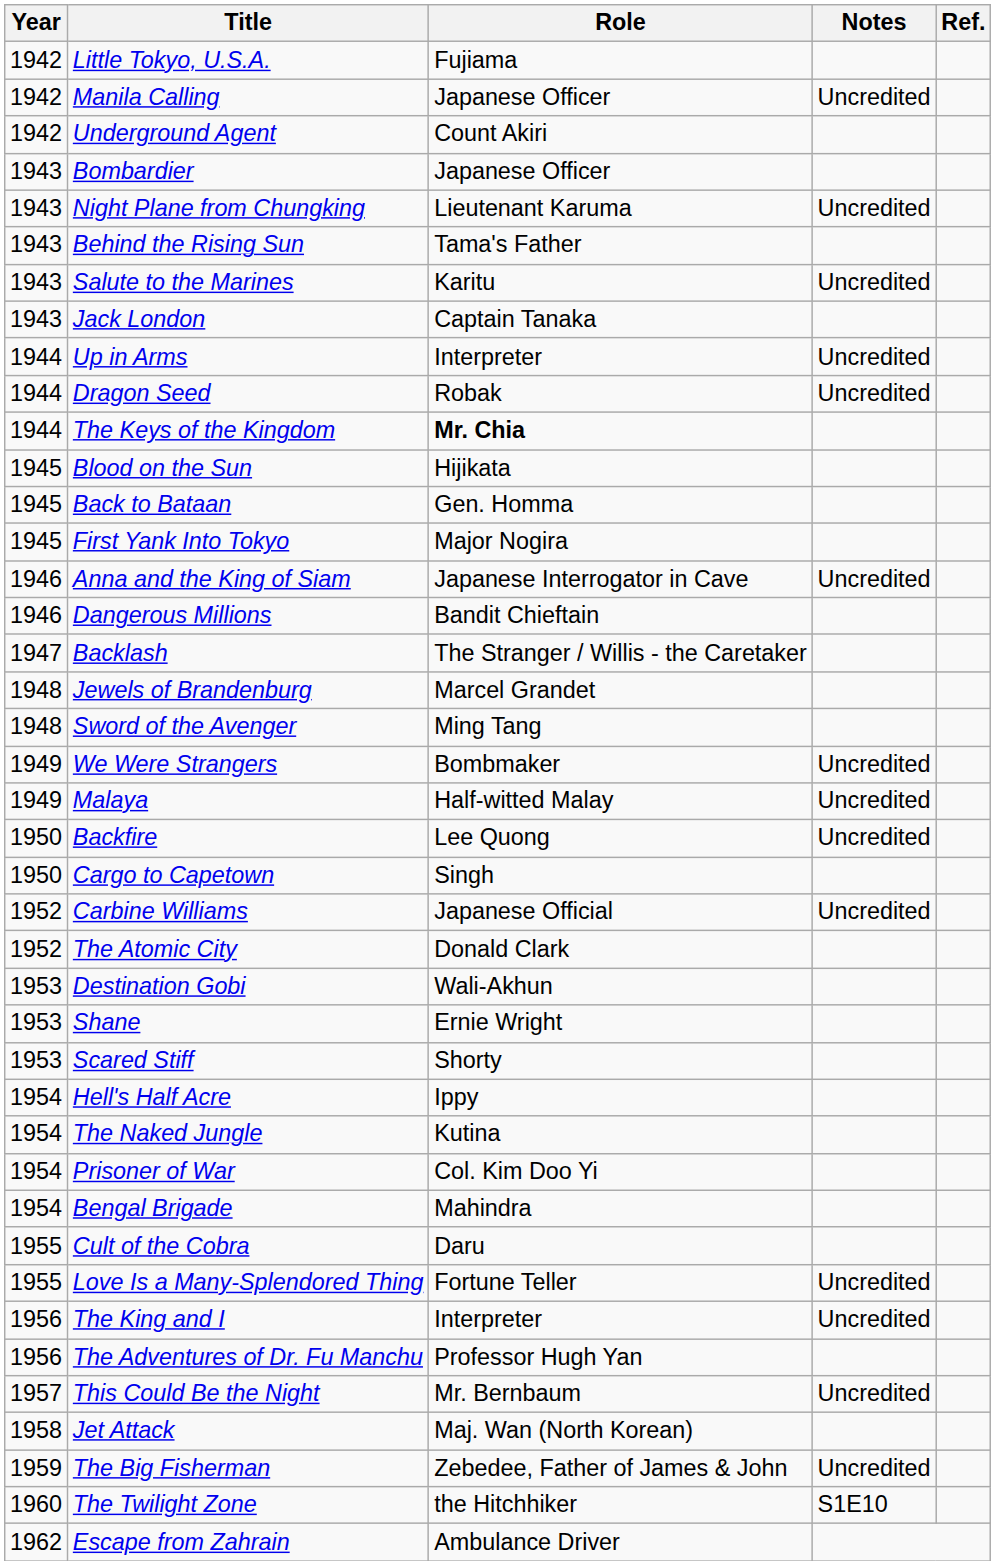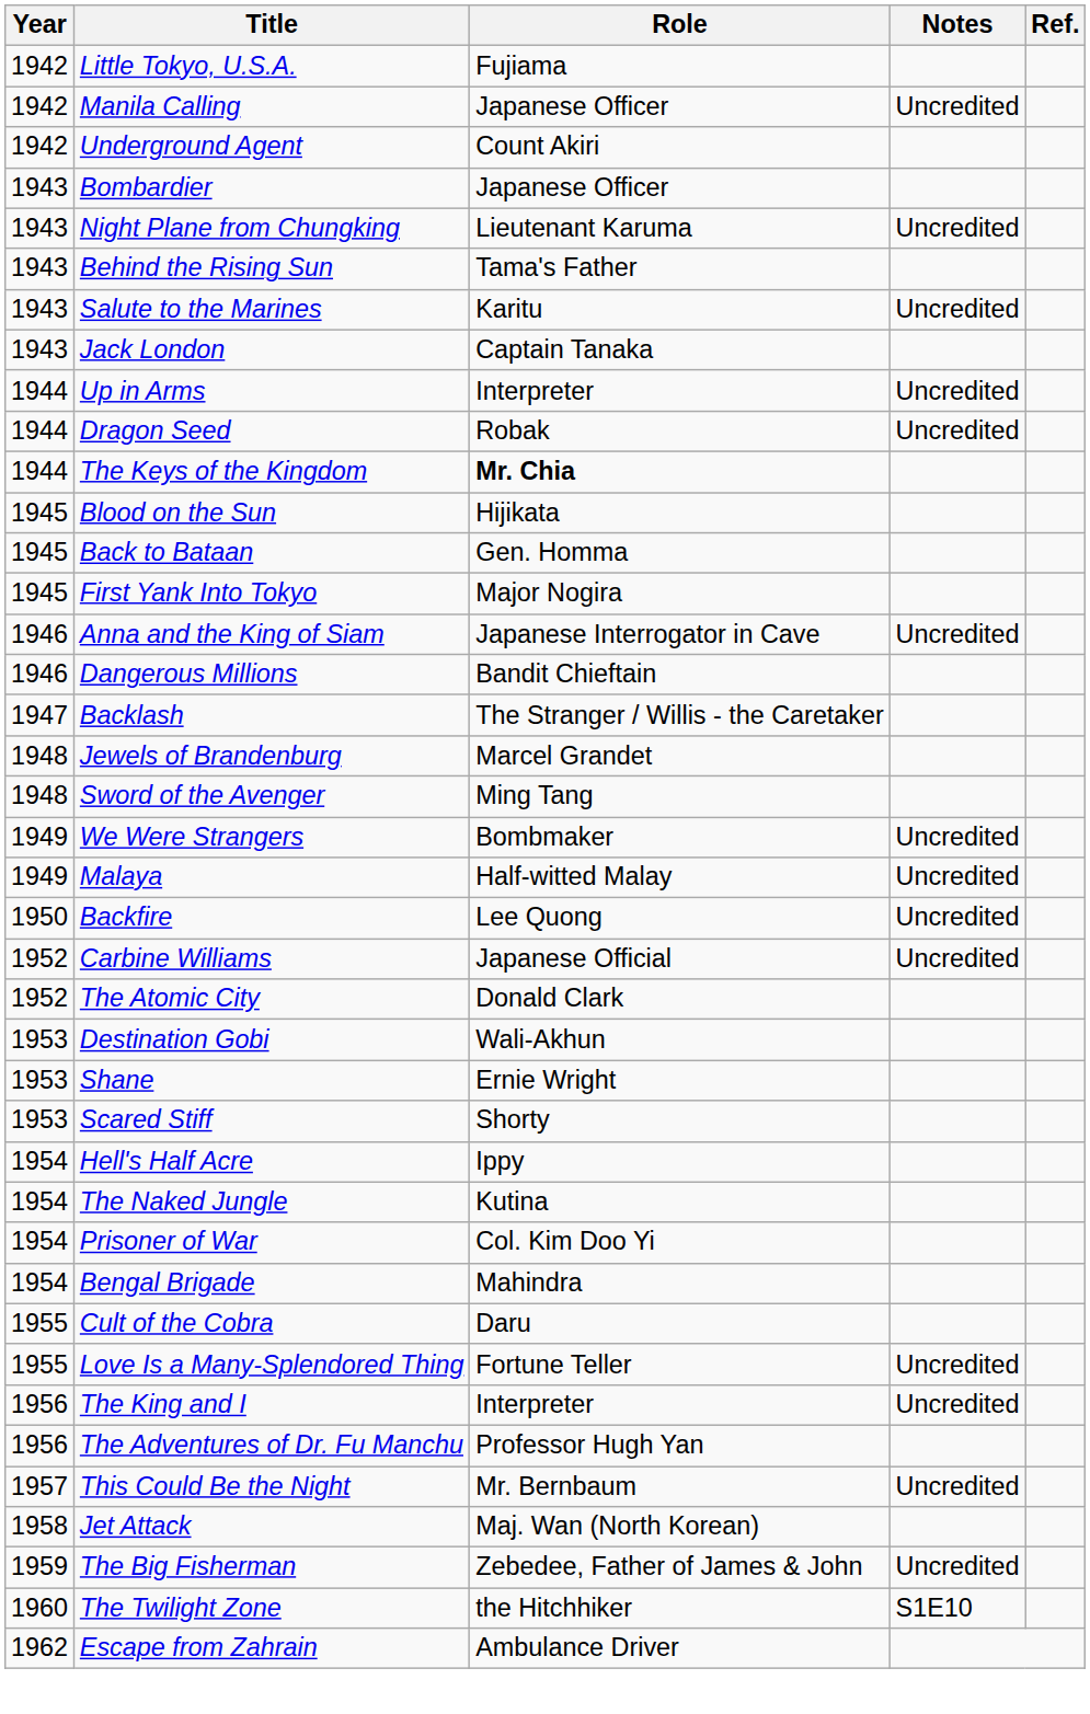- row: 1950 | Cargo to Capetown | Singh
